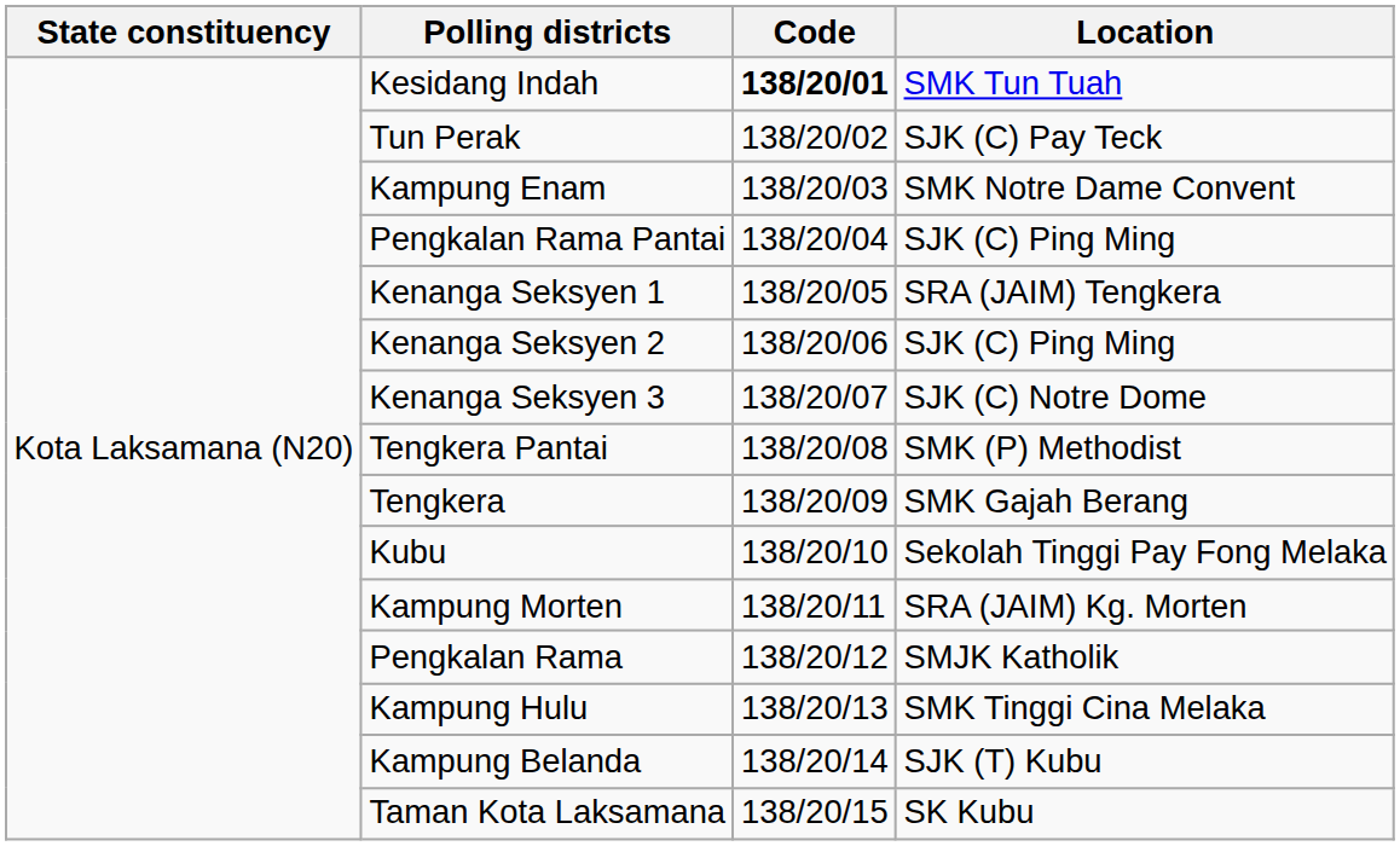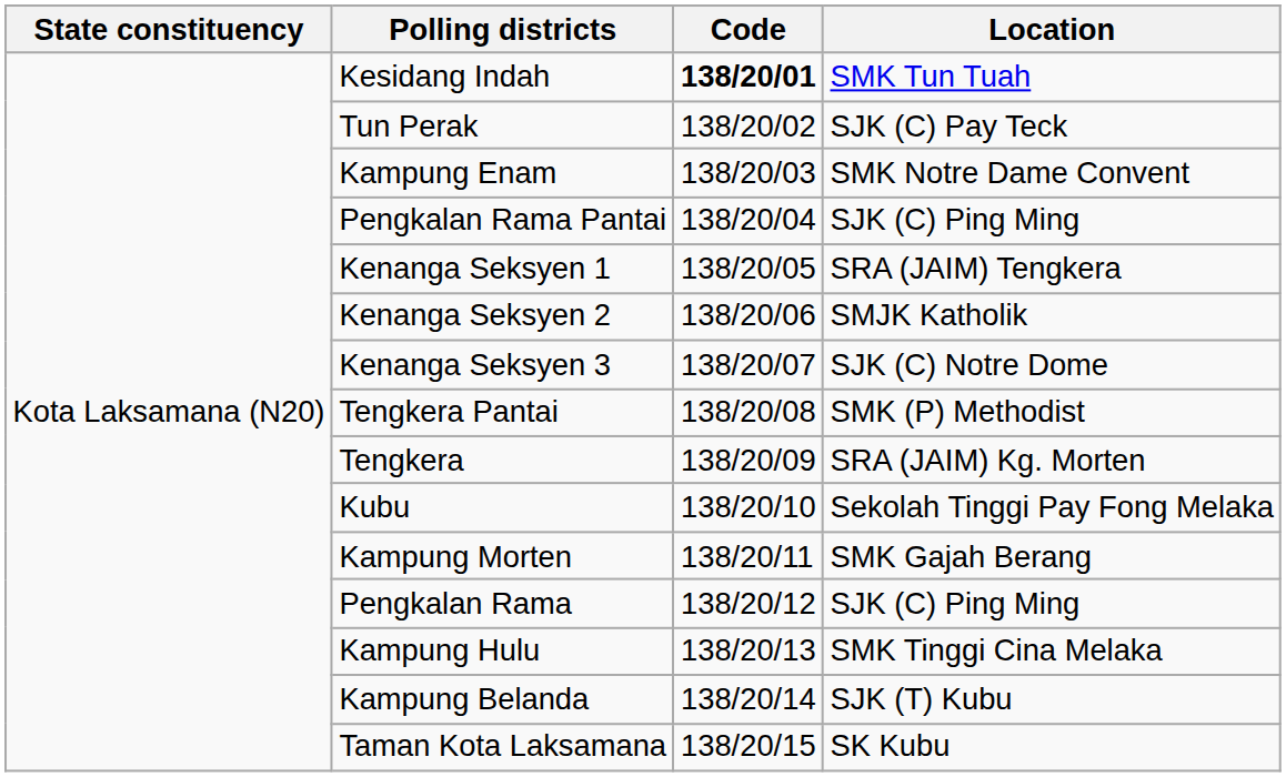Kenanga Seksyen 2 | Location: SJK (C) Ping Ming -> SMJK Katholik
Tengkera | Location: SMK Gajah Berang -> SRA (JAIM) Kg. Morten
Kampung Morten | Location: SRA (JAIM) Kg. Morten -> SMK Gajah Berang
Pengkalan Rama | Location: SMJK Katholik -> SJK (C) Ping Ming
